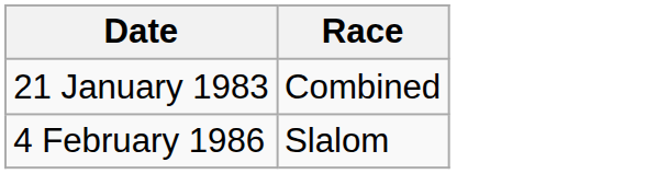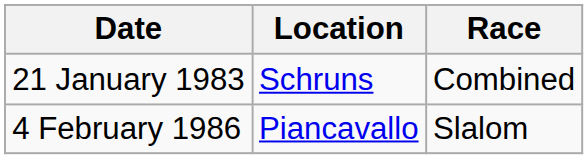+ column: Location | Schruns | Piancavallo
